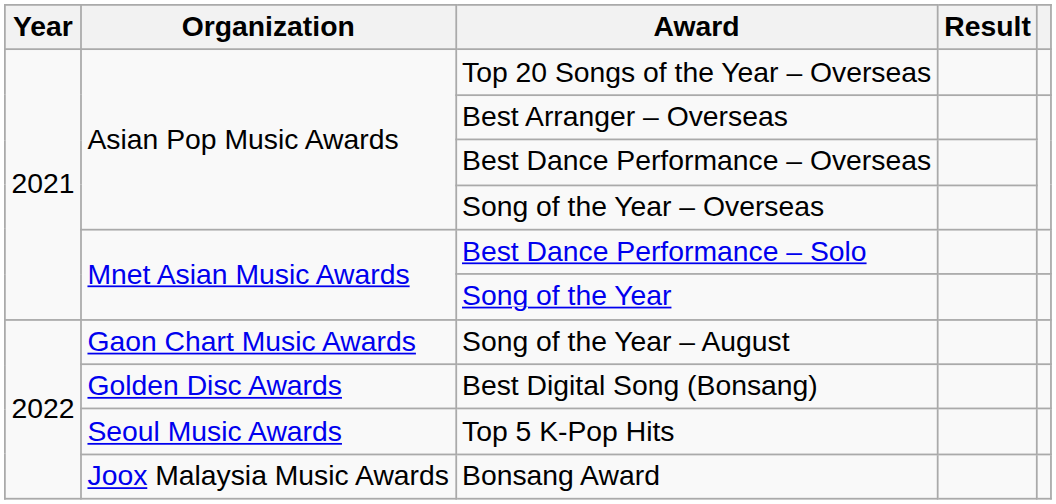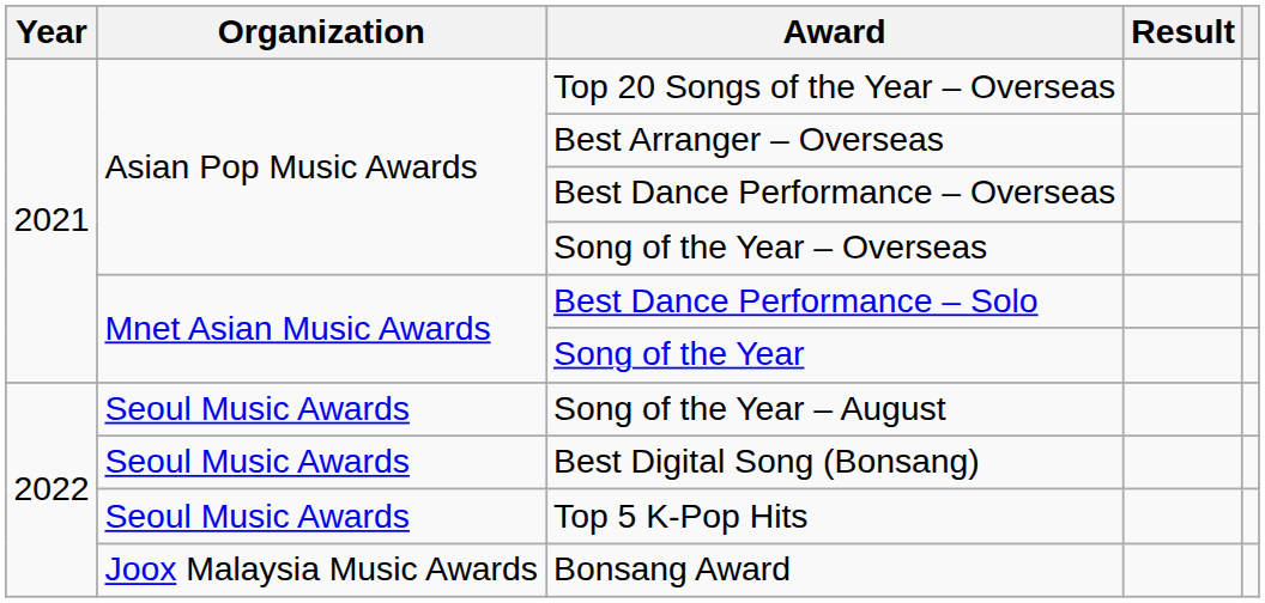Song of the Year – August | Organization: Gaon Chart Music Awards -> Seoul Music Awards
Best Digital Song (Bonsang) | Organization: Golden Disc Awards -> Seoul Music Awards
